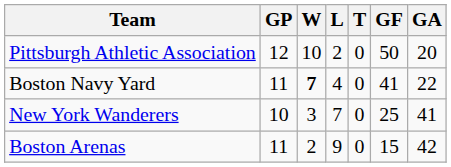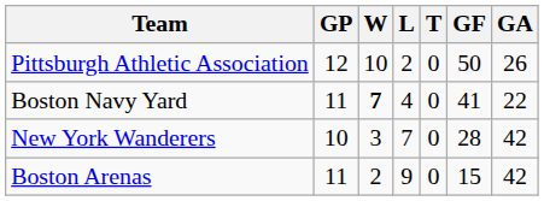Pittsburgh Athletic Association | GA: 20 -> 26
New York Wanderers | GF: 25 -> 28
New York Wanderers | GA: 41 -> 42
